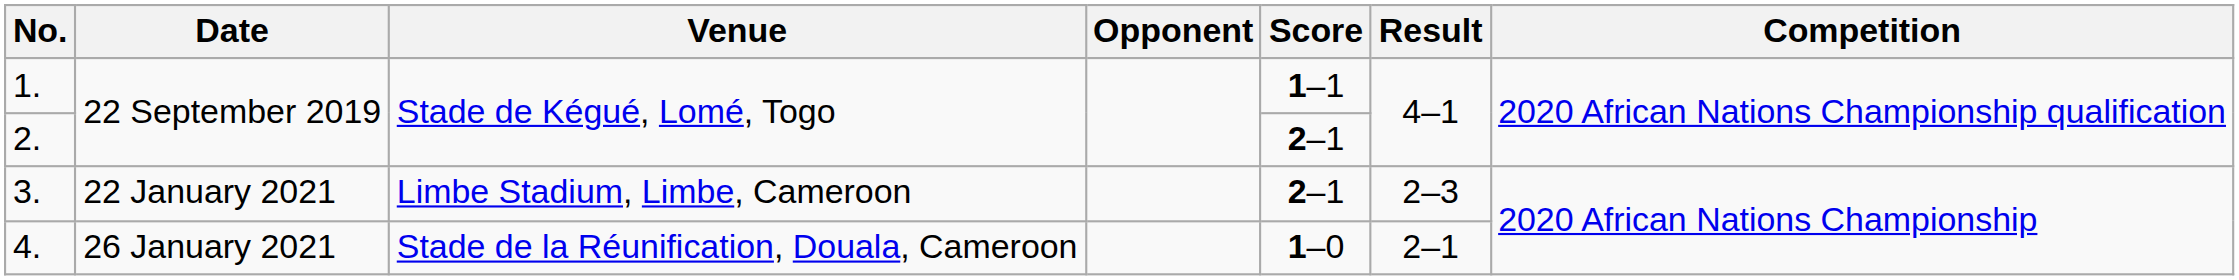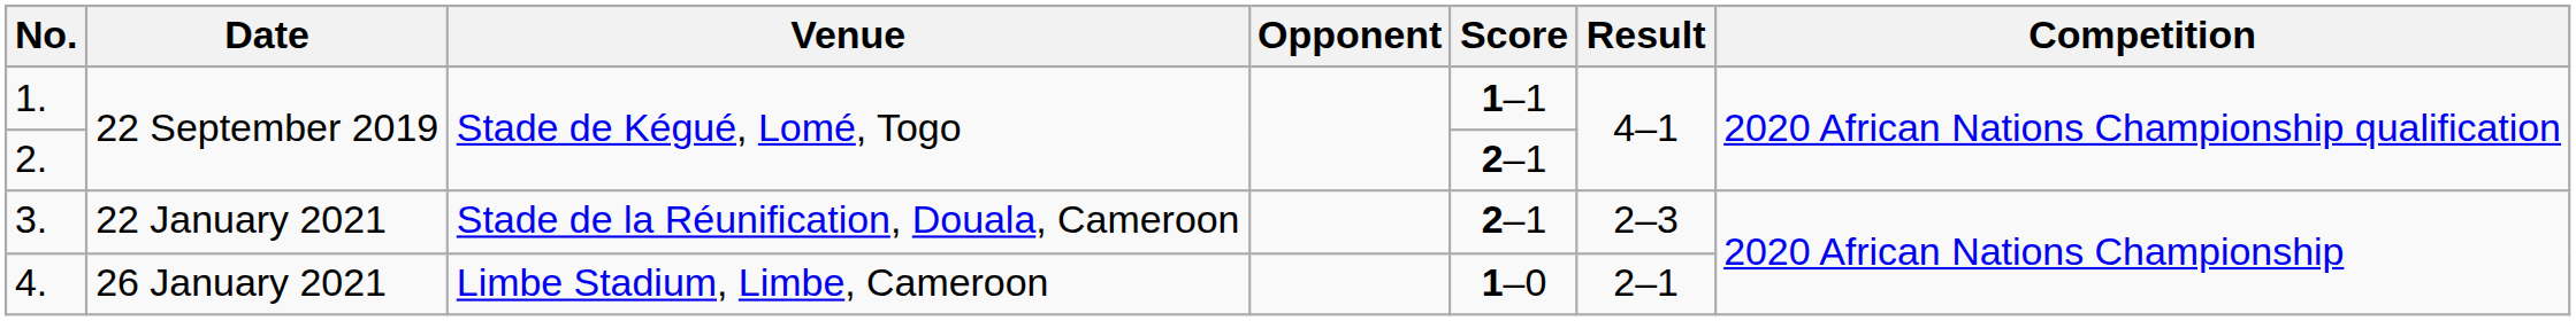3. | Venue: Limbe Stadium, Limbe, Cameroon -> Stade de la Réunification, Douala, Cameroon
4. | Venue: Stade de la Réunification, Douala, Cameroon -> Limbe Stadium, Limbe, Cameroon
